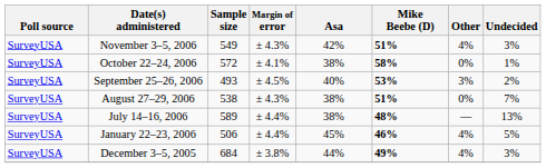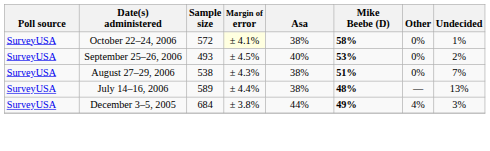- row: SurveyUSA | November 3–5, 2006 | 549 | ± 4.3% | 42% | 51% | 4% | 3%
October 22–24, 2006 | Margin of error: no background -> lightyellow background
September 25–26, 2006 | Other: 3% -> 0%
- row: SurveyUSA | January 22–23, 2006 | 506 | ± 4.4% | 45% | 46% | 4% | 5%
